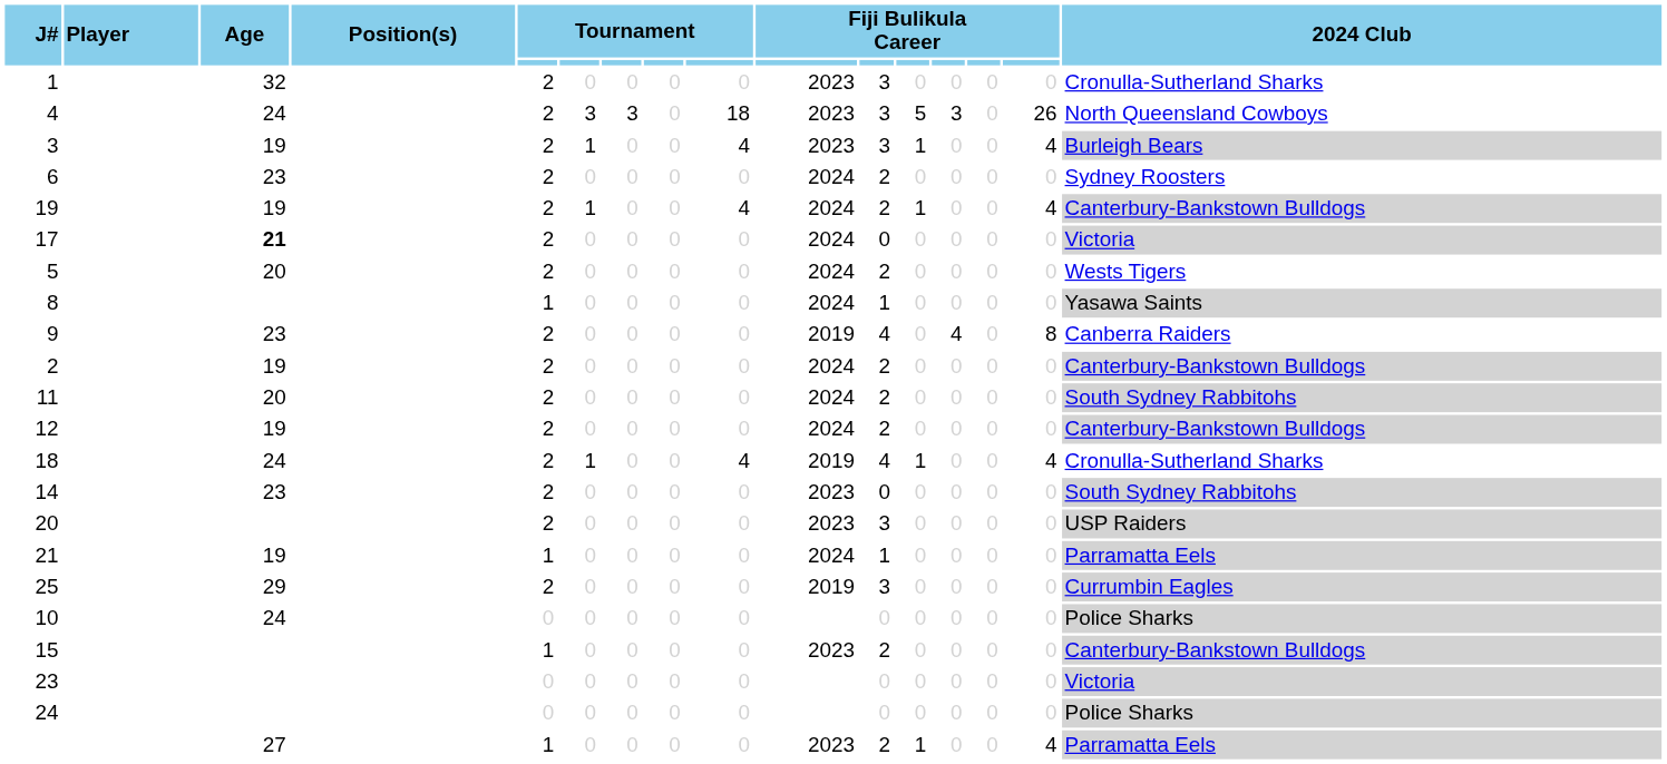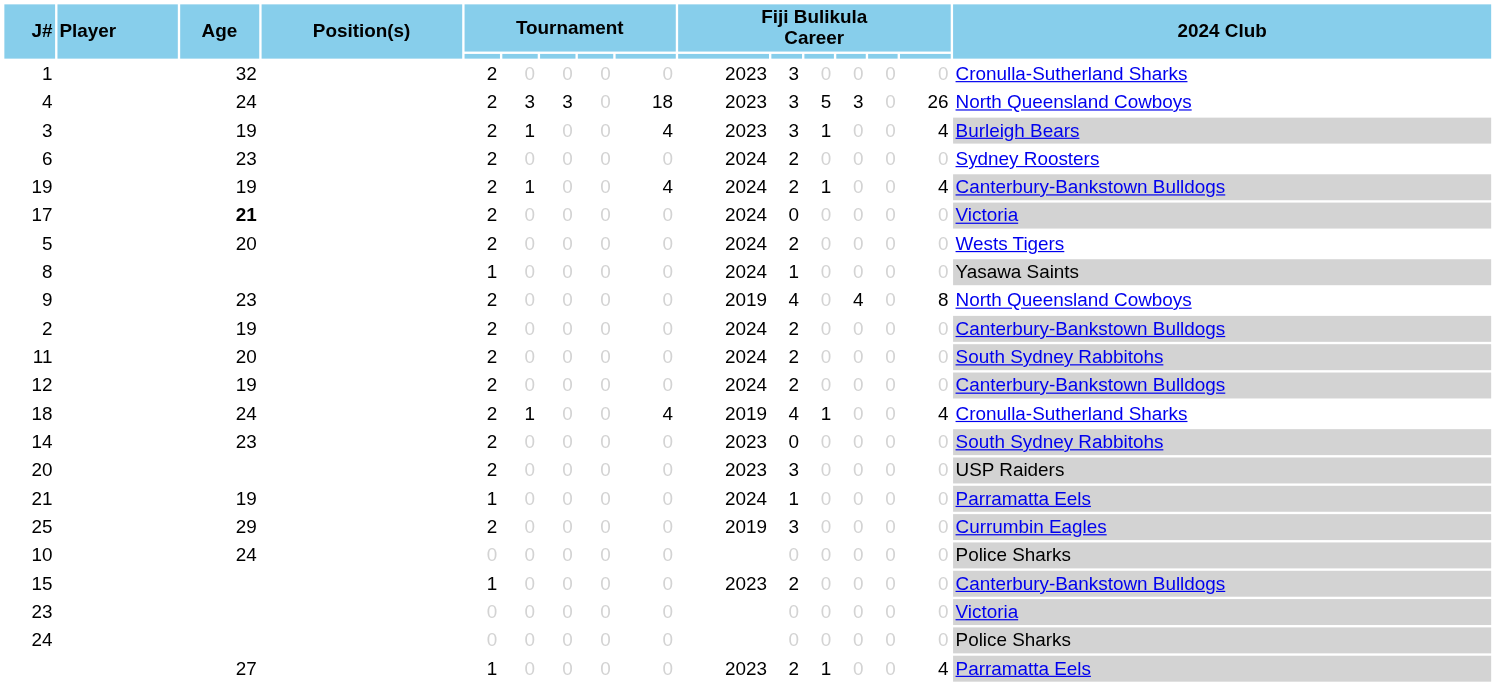9 | 2024 Club: Canberra Raiders -> North Queensland Cowboys
